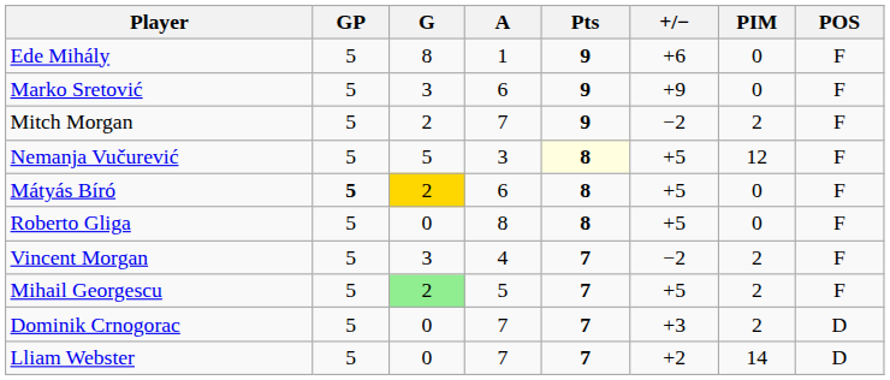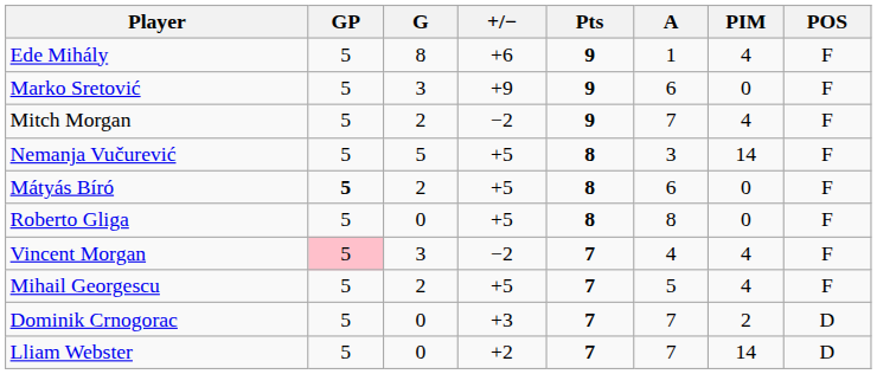columns swapped: A <-> +/−
Ede Mihály | PIM: 0 -> 4
Mitch Morgan | PIM: 2 -> 4
Nemanja Vučurević | Pts: lightyellow background -> no background
Nemanja Vučurević | PIM: 12 -> 14
Mátyás Bíró | G: gold background -> no background
Vincent Morgan | GP: no background -> pink background
Vincent Morgan | PIM: 2 -> 4
Mihail Georgescu | G: lightgreen background -> no background
Mihail Georgescu | PIM: 2 -> 4
